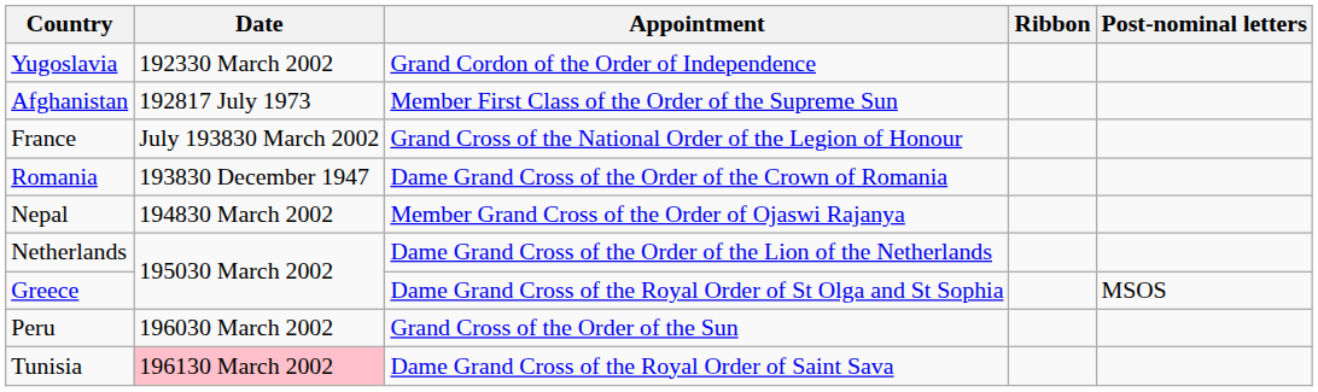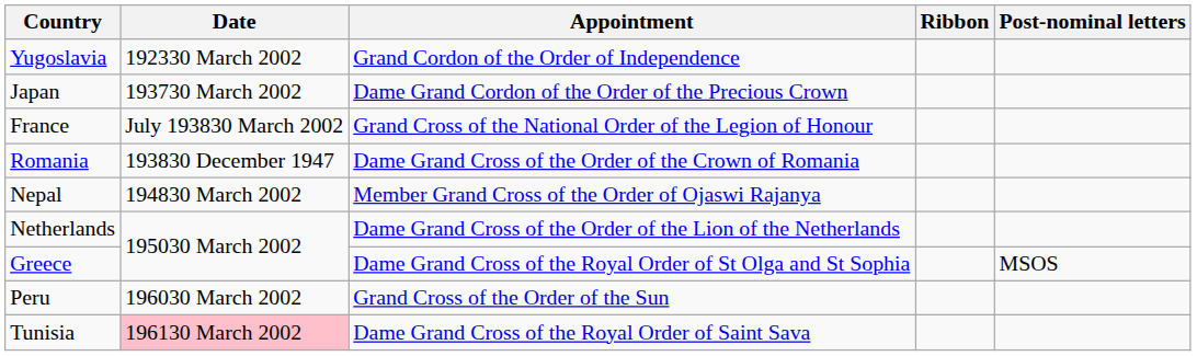- row: Afghanistan | 192817 July 1973 | Member First Class of the Order of the Supreme Sun
+ row: Japan | 193730 March 2002 | Dame Grand Cordon of the Order of the Precious Crown
